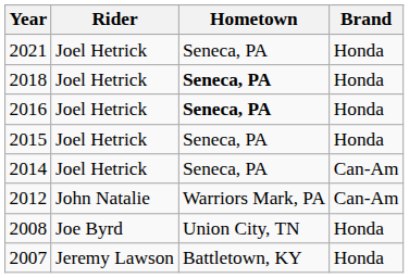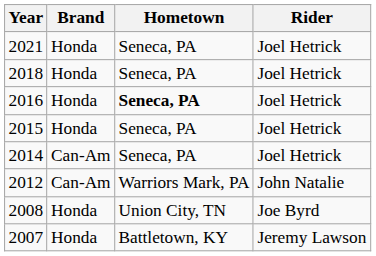columns swapped: Rider <-> Brand
2018 | Hometown: bold -> normal
